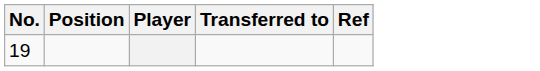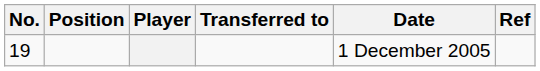+ column: Date | 1 December 2005
